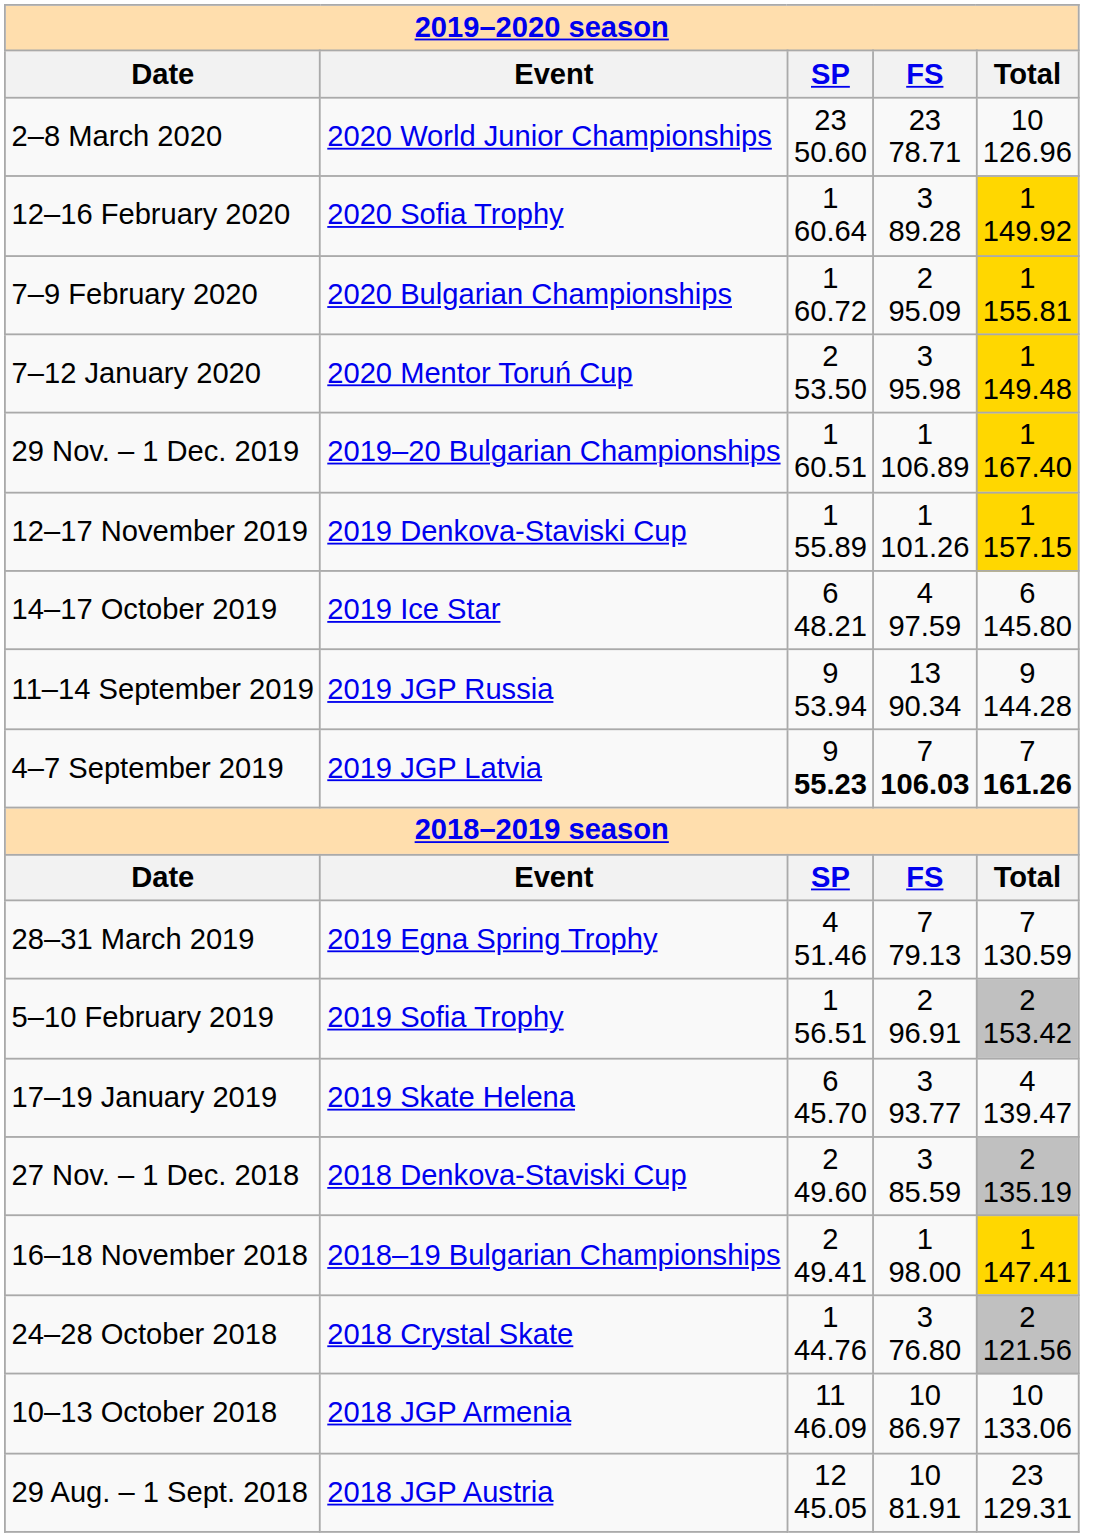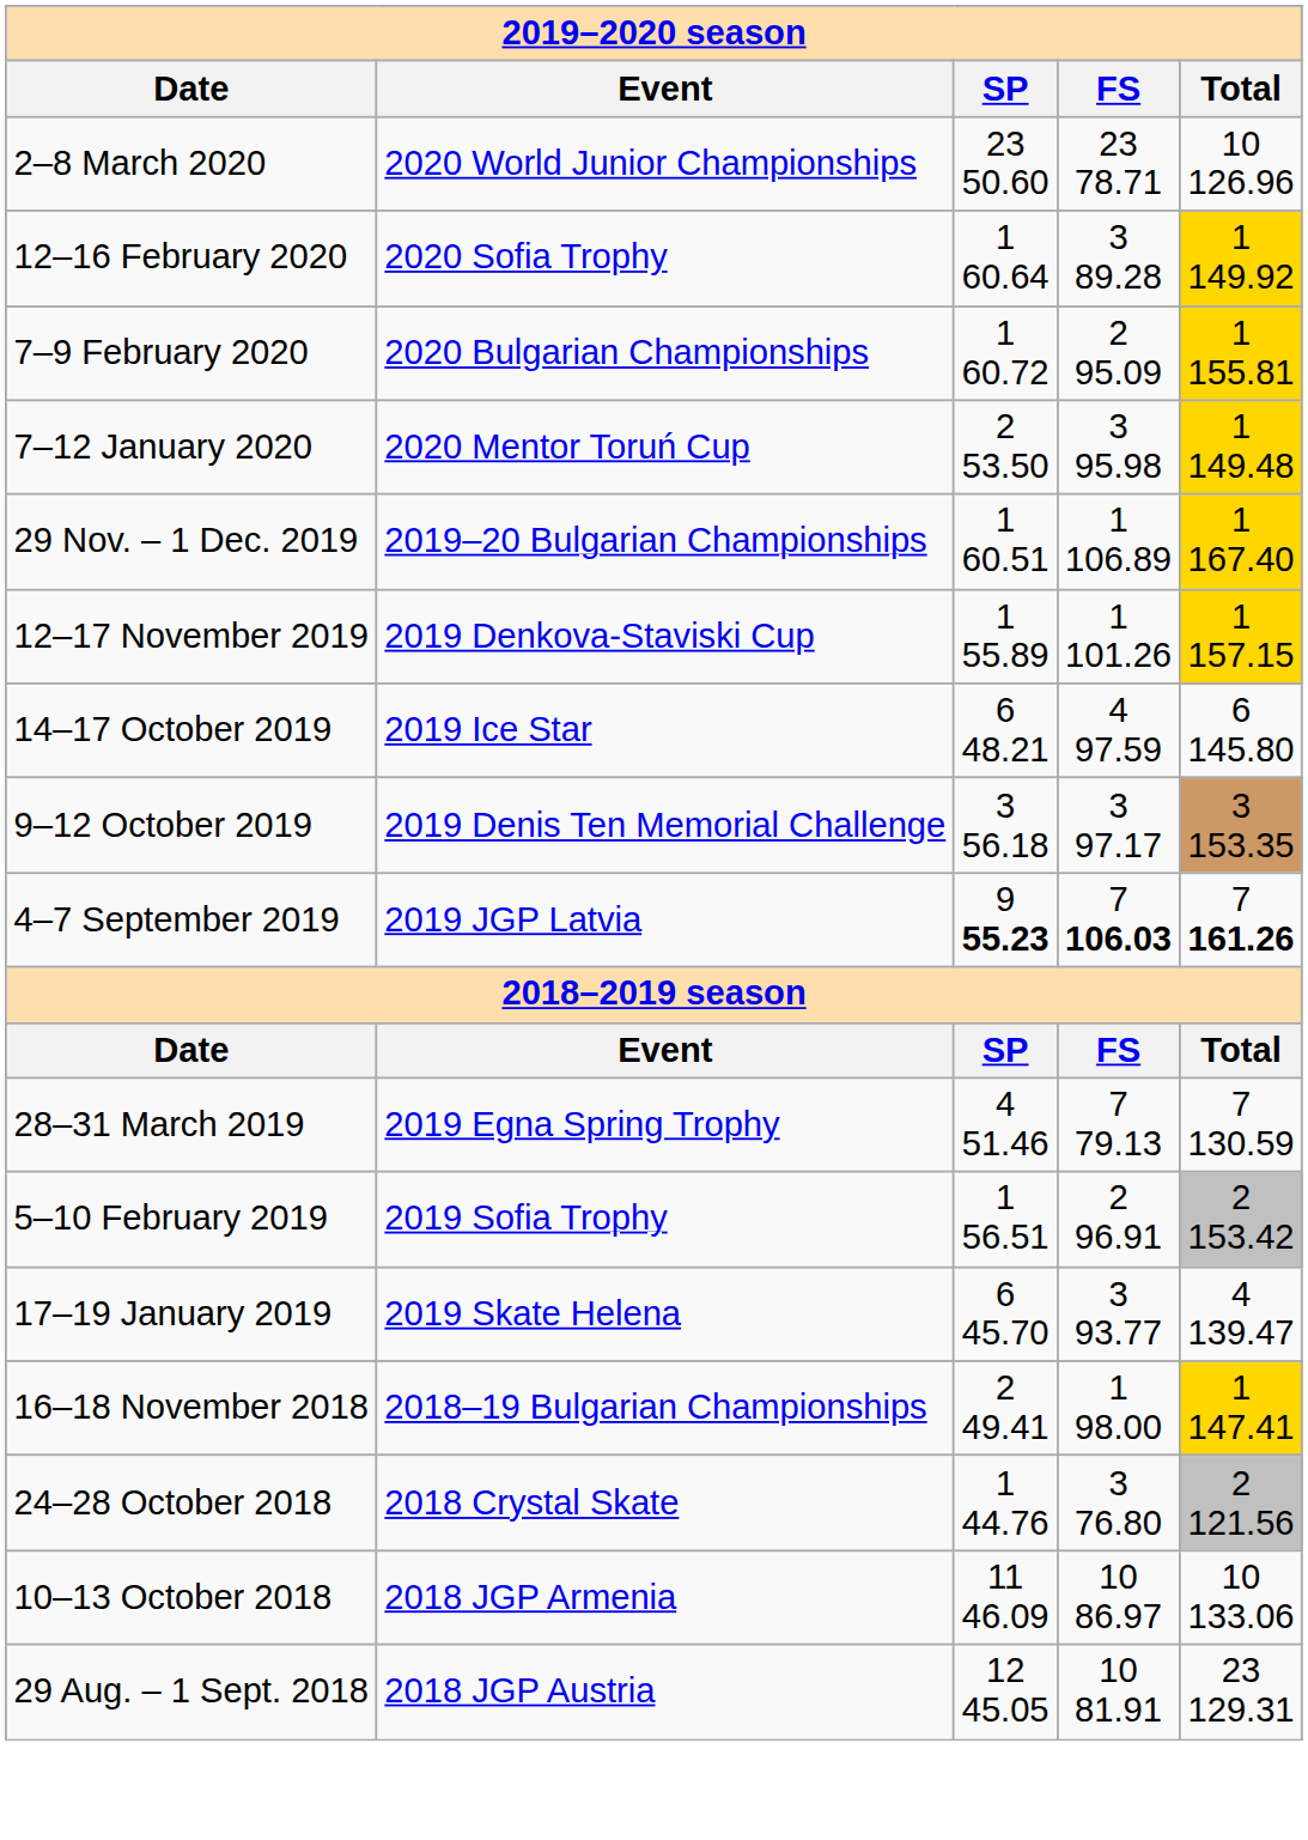+ row: 9–12 October 2019 | 2019 Denis Ten Memorial Challenge | 3 56.18 | 3 97.17 | 3 153.35
- row: 11–14 September 2019 | 2019 JGP Russia | 9 53.94 | 13 90.34 | 9 144.28
- row: 27 Nov. – 1 Dec. 2018 | 2018 Denkova-Staviski Cup | 2 49.60 | 3 85.59 | 2 135.19
